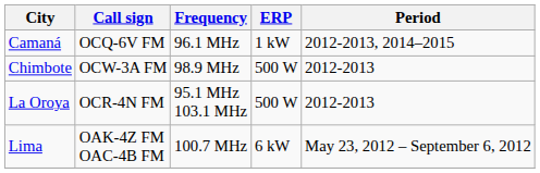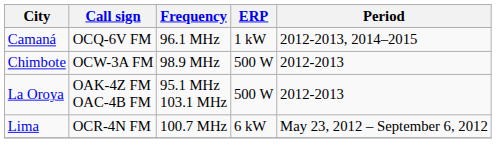La Oroya | Call sign: OCR-4N FM -> OAK-4Z FM OAC-4B FM
Lima | Call sign: OAK-4Z FM OAC-4B FM -> OCR-4N FM
